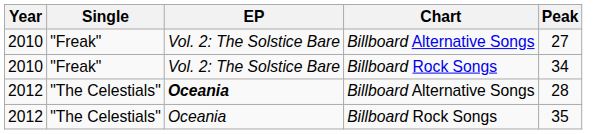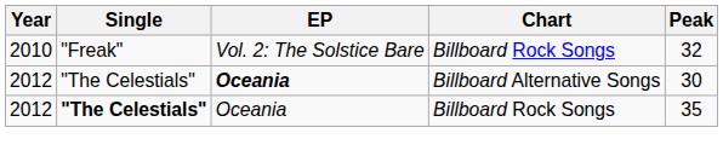- row: 2010 | "Freak" | Vol. 2: The Solstice Bare | Billboard Alternative Songs | 27
2010 / Billboard Rock Songs | Peak: 34 -> 32
2012 / Billboard Alternative Songs | Peak: 28 -> 30
2012 / Billboard Rock Songs | Single: normal -> bold
